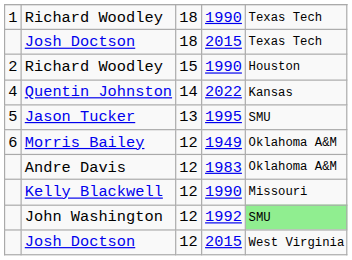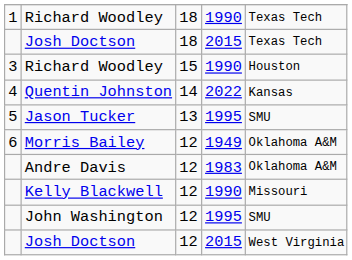Richard Woodley / 15 | column 1: 2 -> 3
John Washington | column 4: 1992 -> 1995
John Washington | column 5: lightgreen background -> no background
